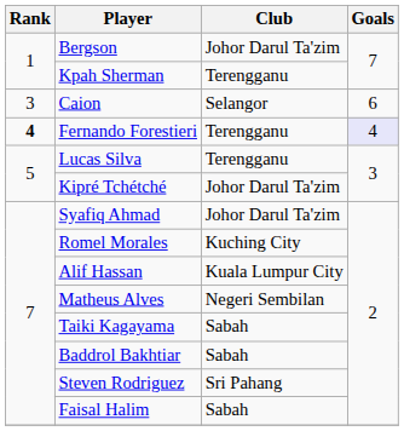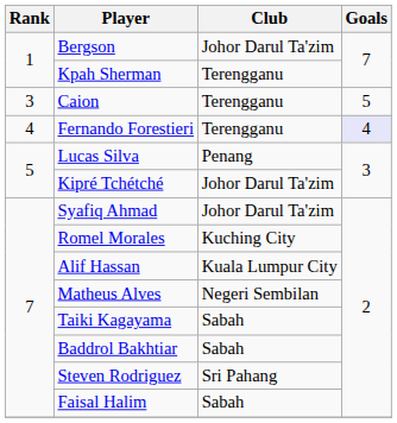Caion | Club: Selangor -> Terengganu
Caion | Goals: 6 -> 5
Fernando Forestieri | Rank: bold -> normal
Lucas Silva | Club: Terengganu -> Penang
